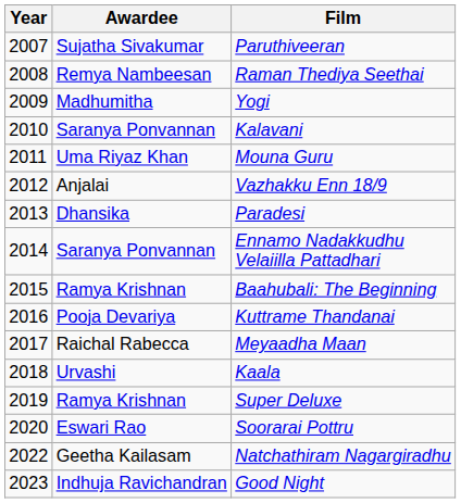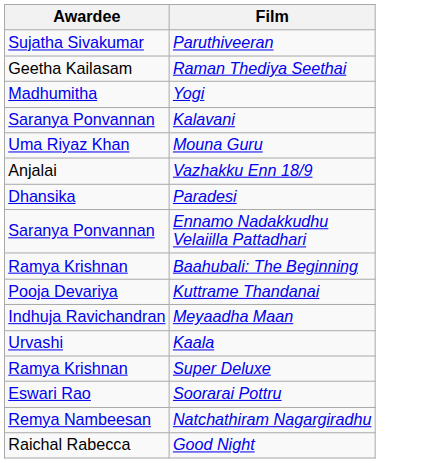- column: Year | 2007 | 2008 | 2009 | 2010 | 2011 | 2012 | 2013 | 2014 | 2015 | 2016 | 2017 | 2018 | 2019 | 2020 | 2022 | 2023
Raman Thediya Seethai | Awardee: Remya Nambeesan -> Geetha Kailasam
Meyaadha Maan | Awardee: Raichal Rabecca -> Indhuja Ravichandran
Natchathiram Nagargiradhu | Awardee: Geetha Kailasam -> Remya Nambeesan
Good Night | Awardee: Indhuja Ravichandran -> Raichal Rabecca
